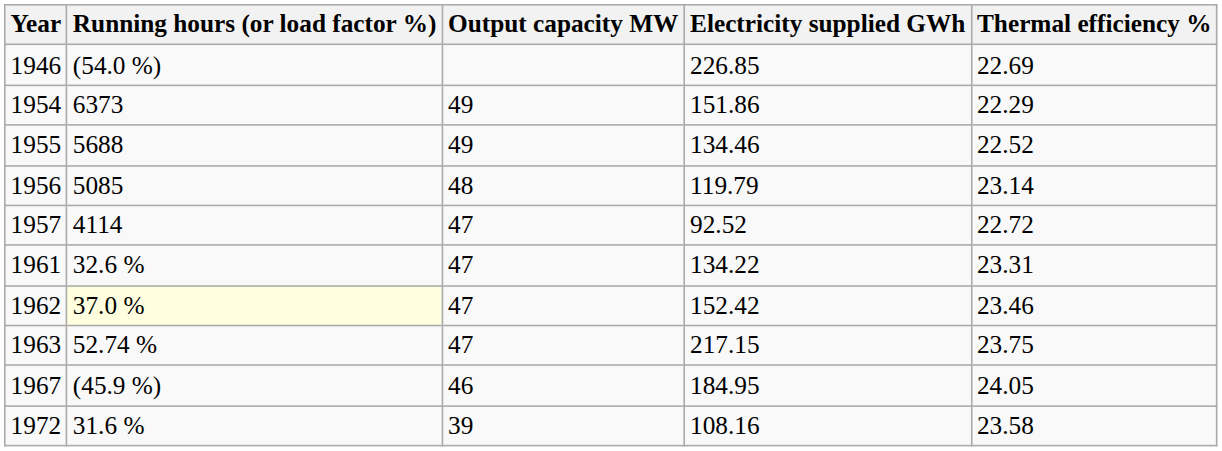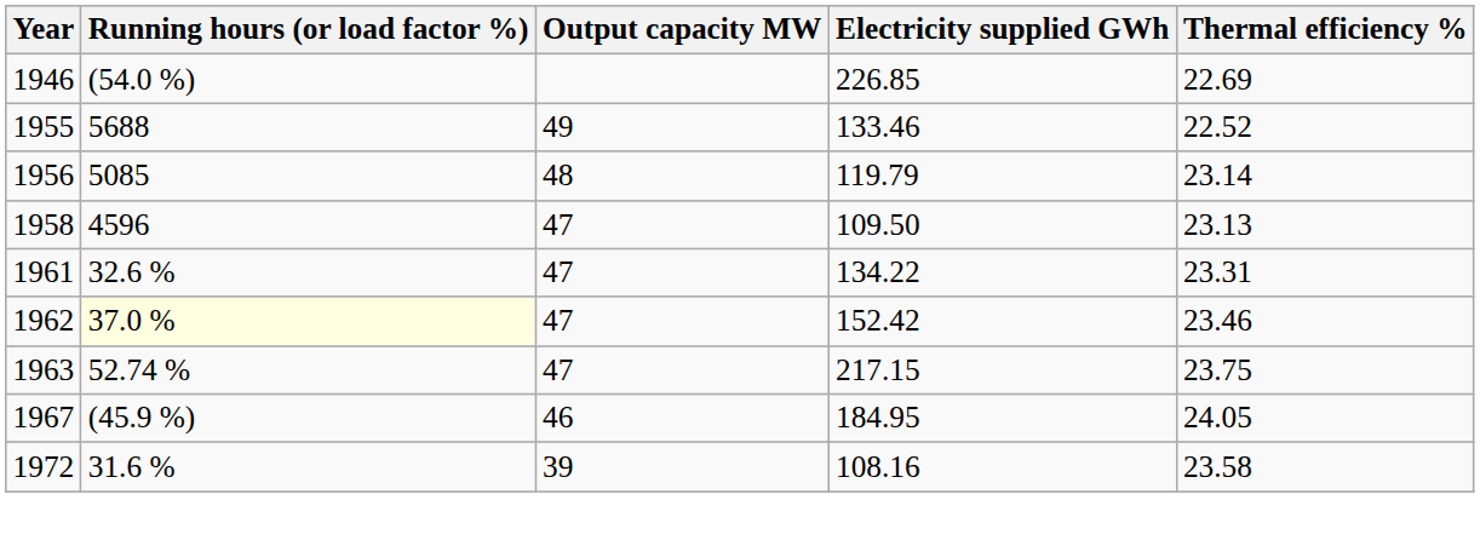- row: 1954 | 6373 | 49 | 151.86 | 22.29
1955 | Electricity supplied GWh: 134.46 -> 133.46
- row: 1957 | 4114 | 47 | 92.52 | 22.72
+ row: 1958 | 4596 | 47 | 109.50 | 23.13
